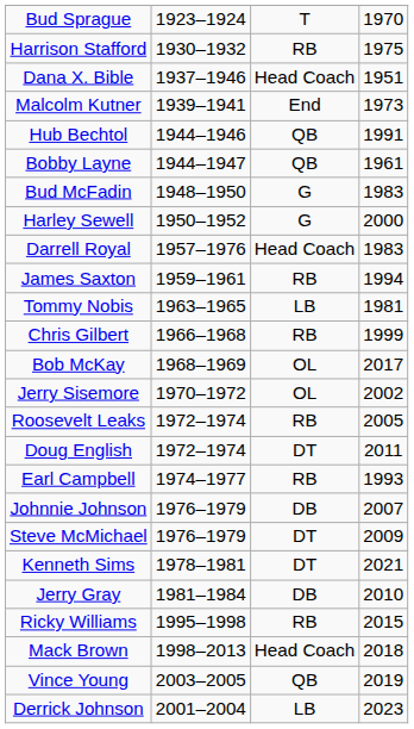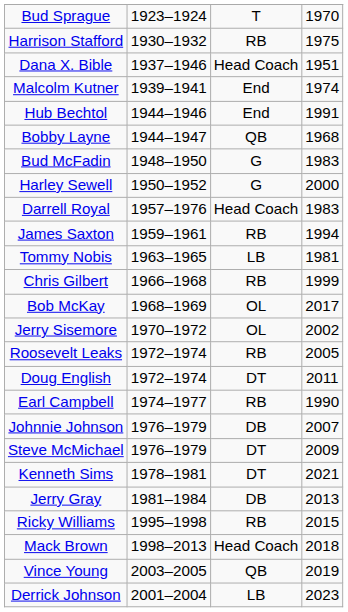Malcolm Kutner | column 4: 1973 -> 1974
Hub Bechtol | column 3: QB -> End
Bobby Layne | column 4: 1961 -> 1968
Earl Campbell | column 4: 1993 -> 1990
Jerry Gray | column 4: 2010 -> 2013
